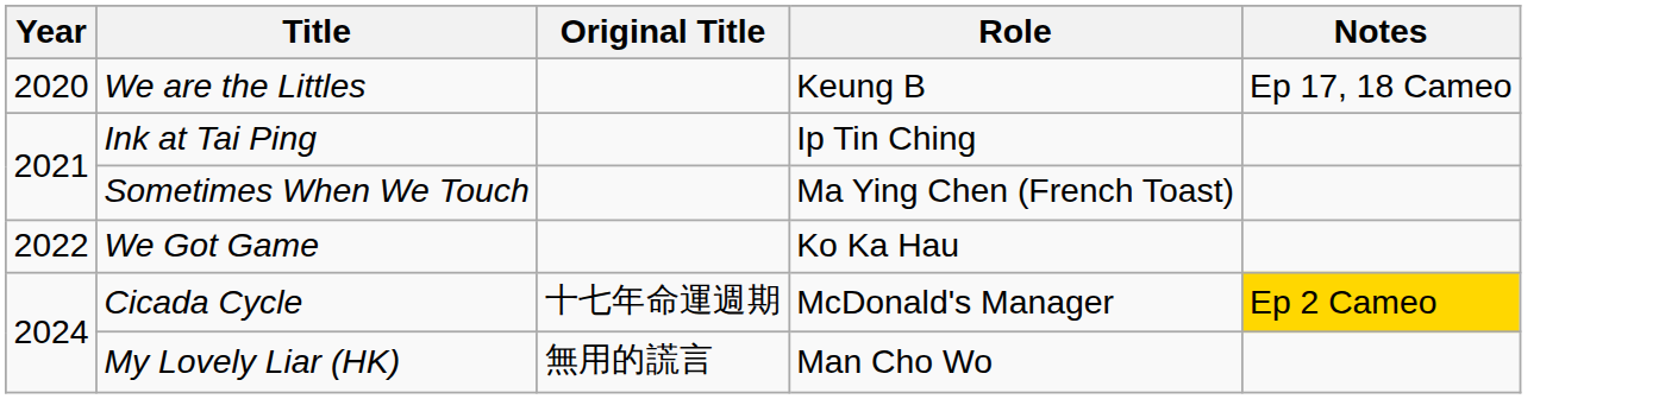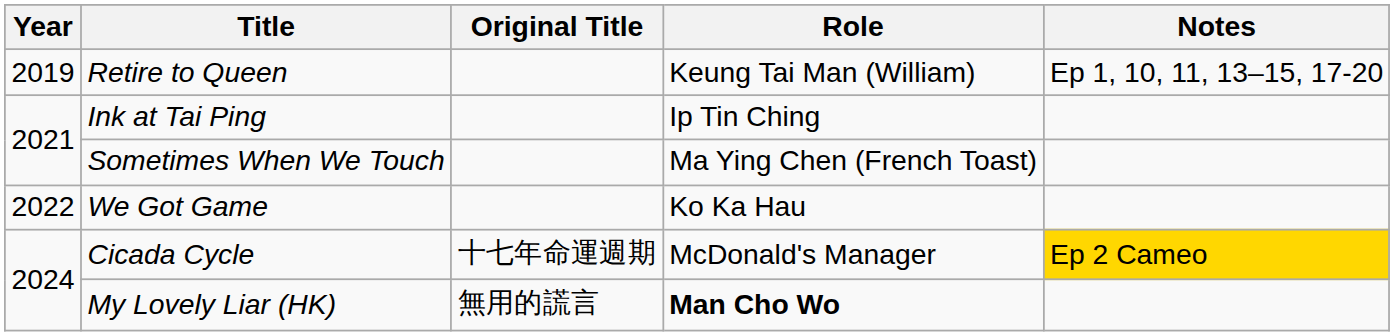+ row: 2019 | Retire to Queen | Keung Tai Man (William) | Ep 1, 10, 11, 13–15, 17-20
- row: 2020 | We are the Littles | Keung B | Ep 17, 18 Cameo
My Lovely Liar (HK) | Role: normal -> bold
